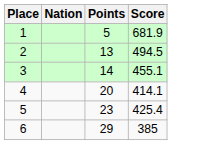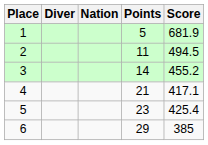+ column: Diver
2 | Points: 13 -> 11
3 | Score: 455.1 -> 455.2
4 | Points: 20 -> 21
4 | Score: 414.1 -> 417.1
